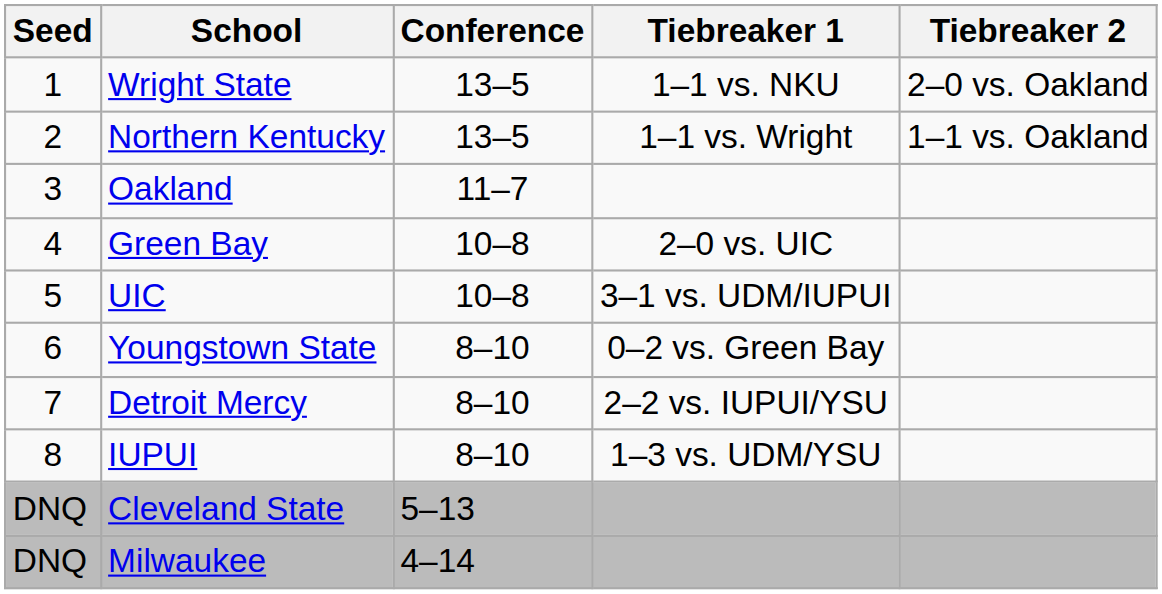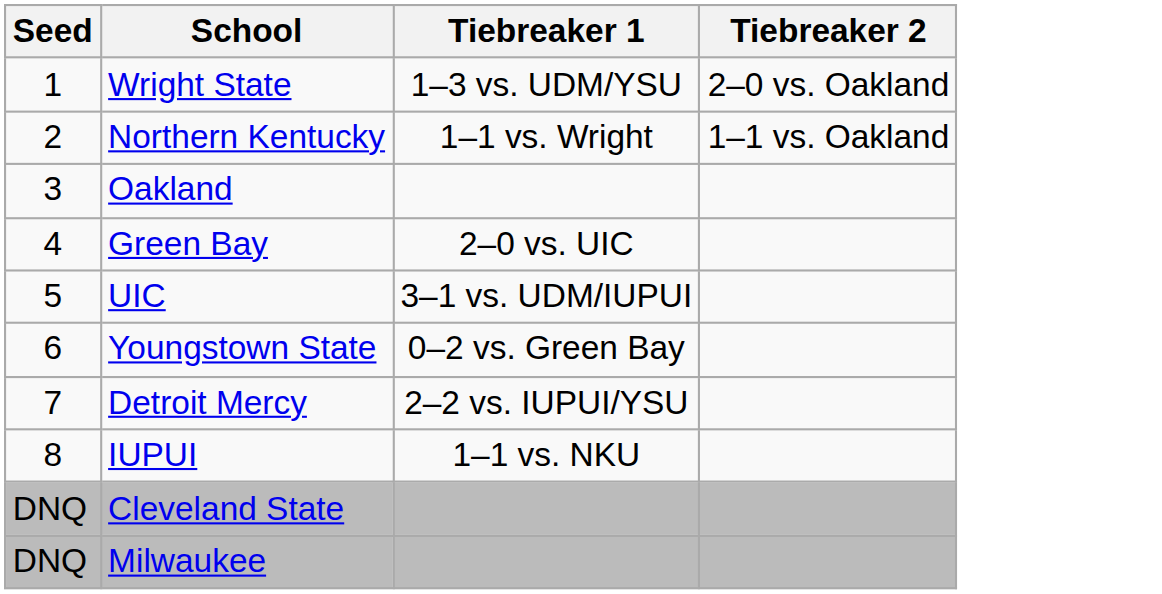- column: Conference | 13–5 | 13–5 | 11–7 | 10–8 | 10–8 | 8–10 | 8–10 | 8–10 | 5–13 | 4–14
Wright State | Tiebreaker 1: 1–1 vs. NKU -> 1–3 vs. UDM/YSU
IUPUI | Tiebreaker 1: 1–3 vs. UDM/YSU -> 1–1 vs. NKU
